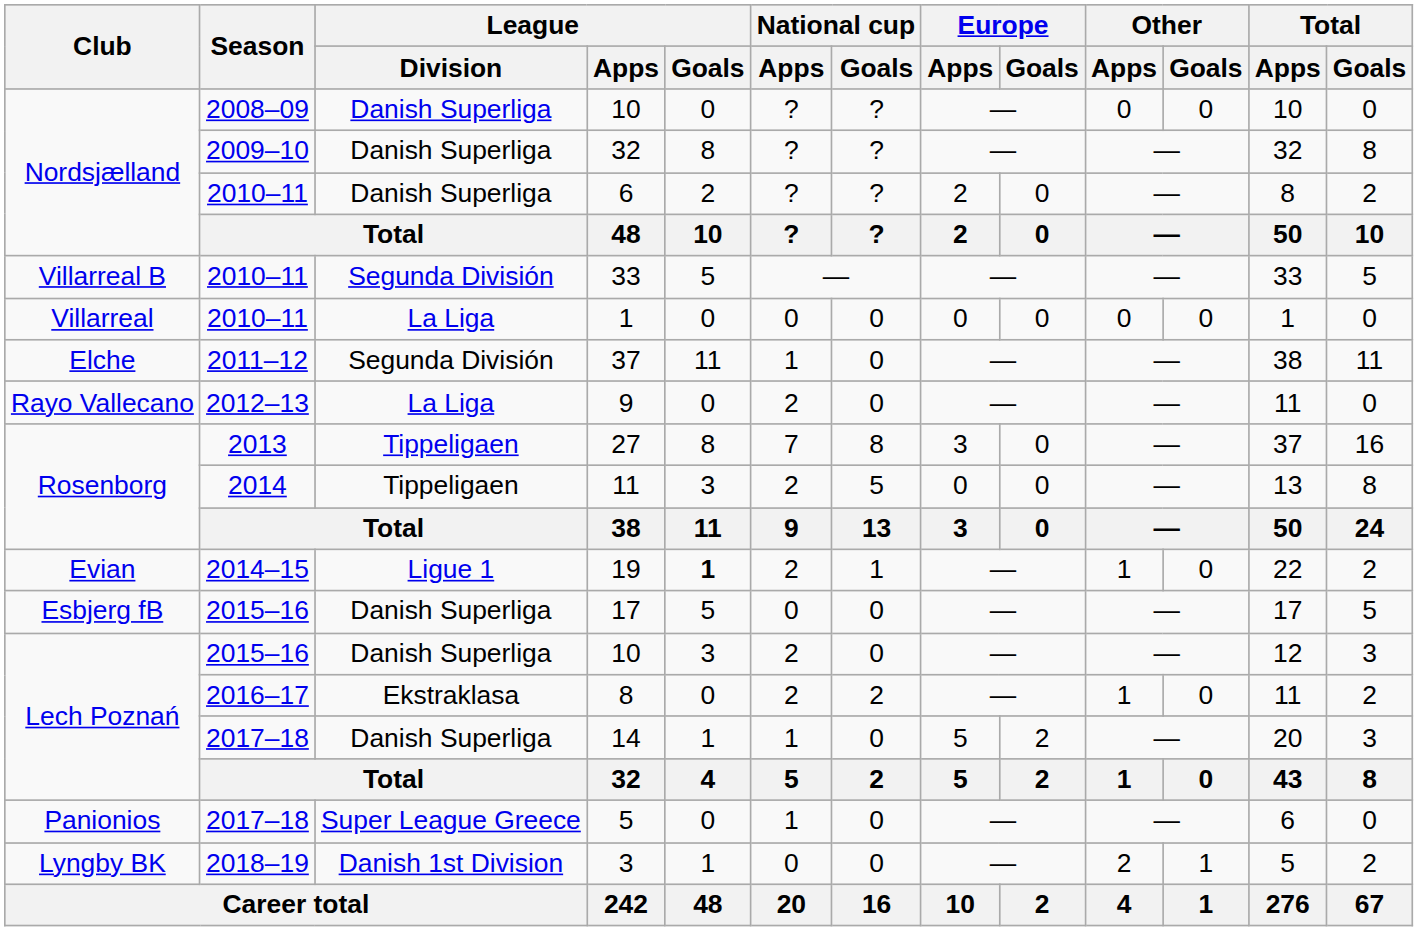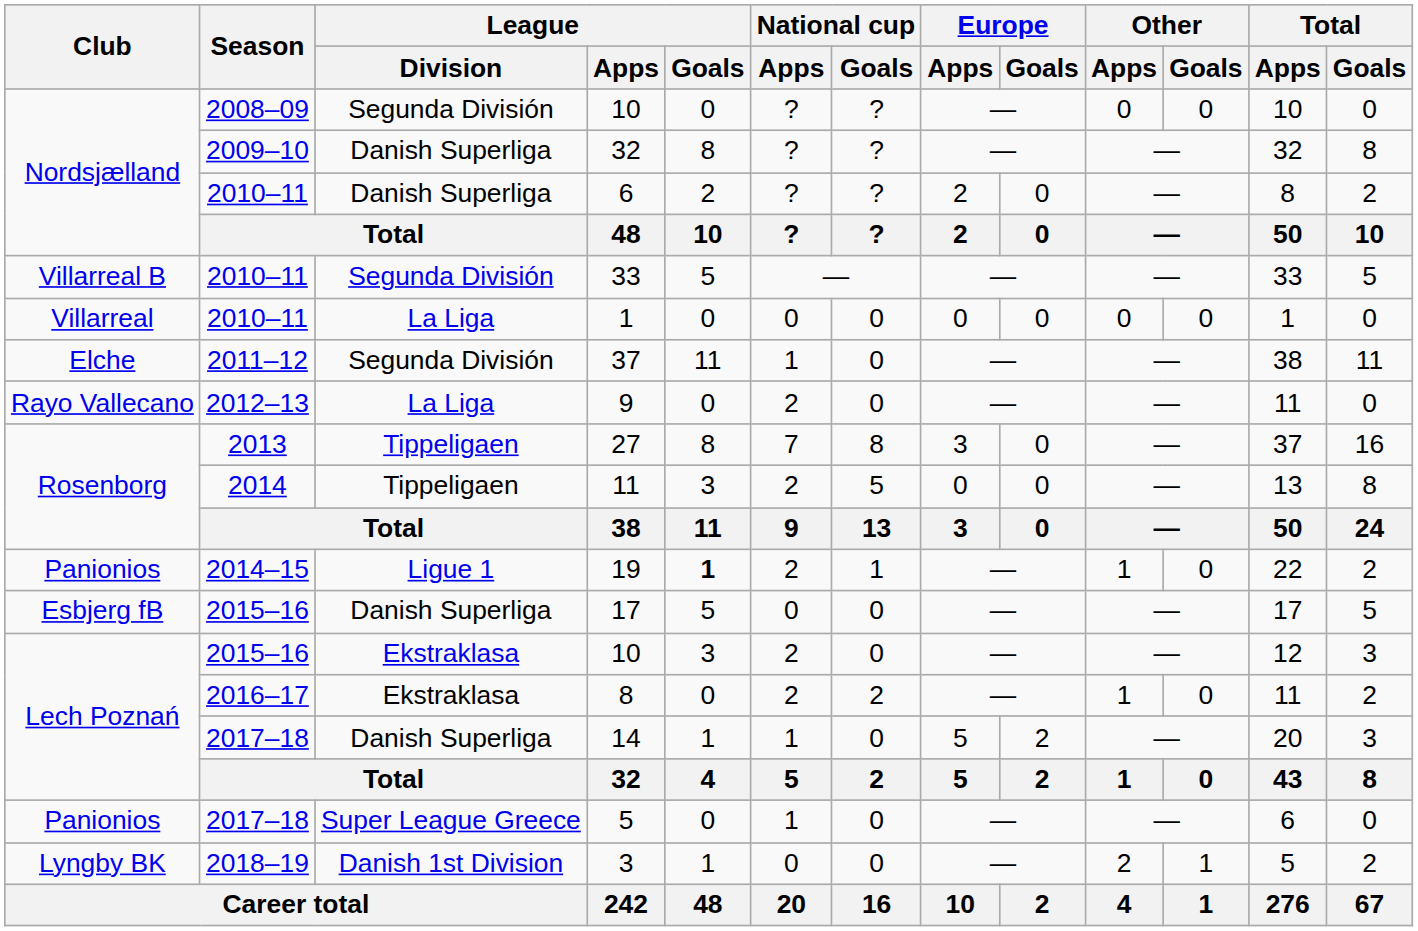2008–09 / 10 | League / Division: Danish Superliga -> Segunda División
19 | Club: Evian -> Panionios
2015–16 / 10 | League / Division: Danish Superliga -> Ekstraklasa
